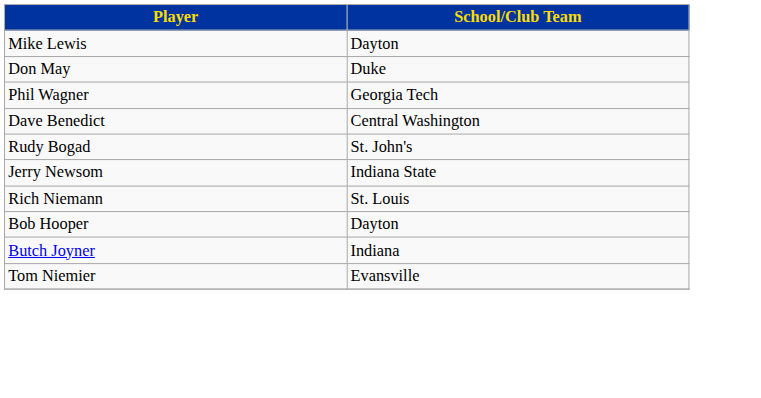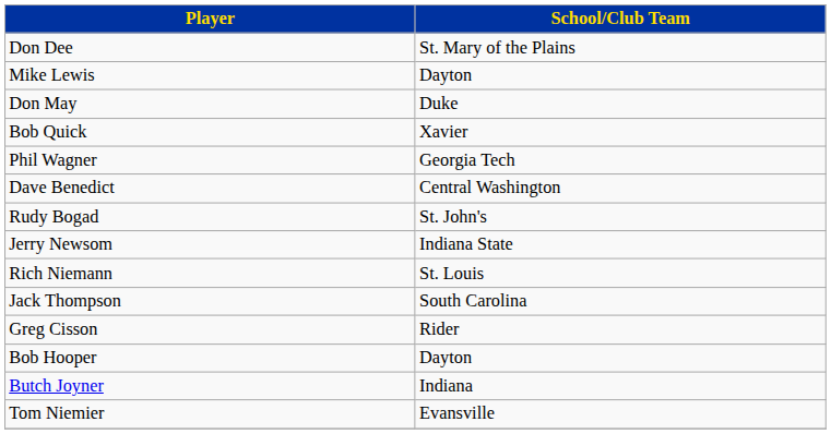+ row: Don Dee | St. Mary of the Plains
+ row: Bob Quick | Xavier
+ row: Jack Thompson | South Carolina
+ row: Greg Cisson | Rider
